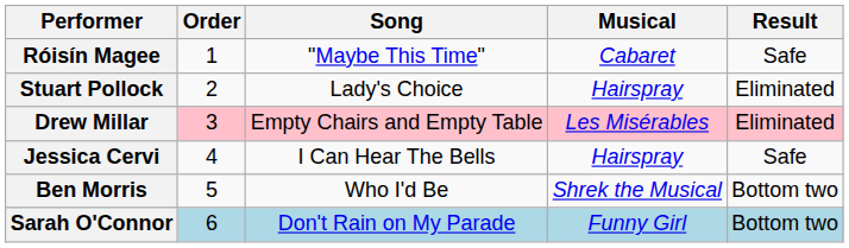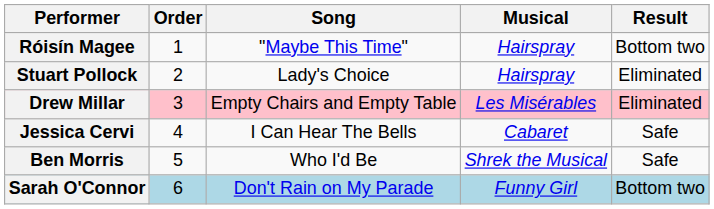Róisín Magee | Musical: Cabaret -> Hairspray
Róisín Magee | Result: Safe -> Bottom two
Jessica Cervi | Musical: Hairspray -> Cabaret
Ben Morris | Result: Bottom two -> Safe
